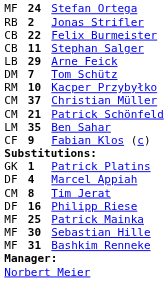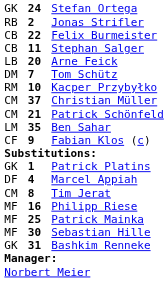Stefan Ortega | column 1: MF -> GK
Arne Feick | column 2: 29 -> 20
Philipp Riese | column 1: DF -> MF
Bashkim Renneke | column 1: MF -> GK
